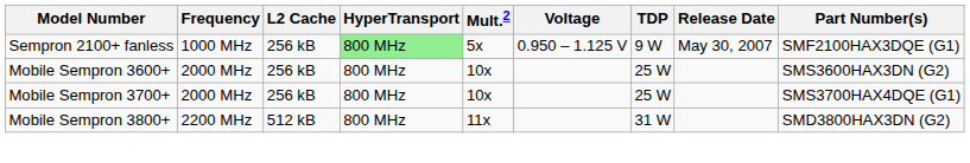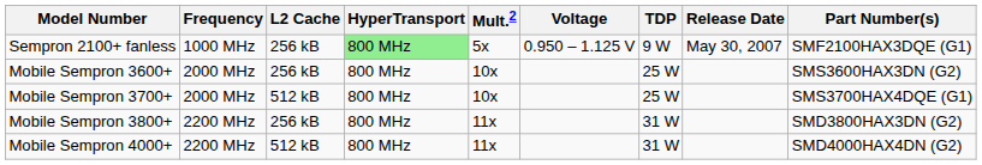Mobile Sempron 3700+ | L2 Cache: 256 kB -> 512 kB
Mobile Sempron 3800+ | L2 Cache: 512 kB -> 256 kB
+ row: Mobile Sempron 4000+ | 2200 MHz | 512 kB | 800 MHz | 11x | 31 W | SMD4000HAX4DN (G2)
